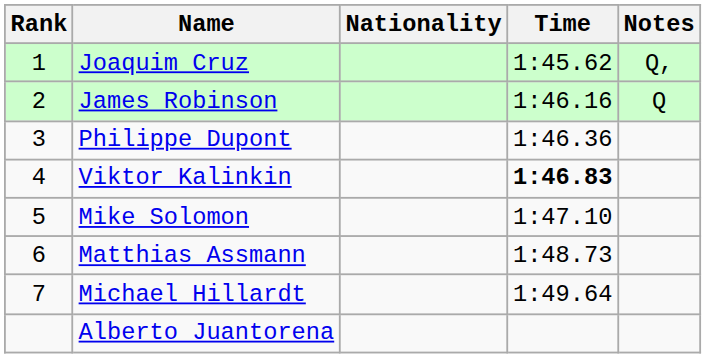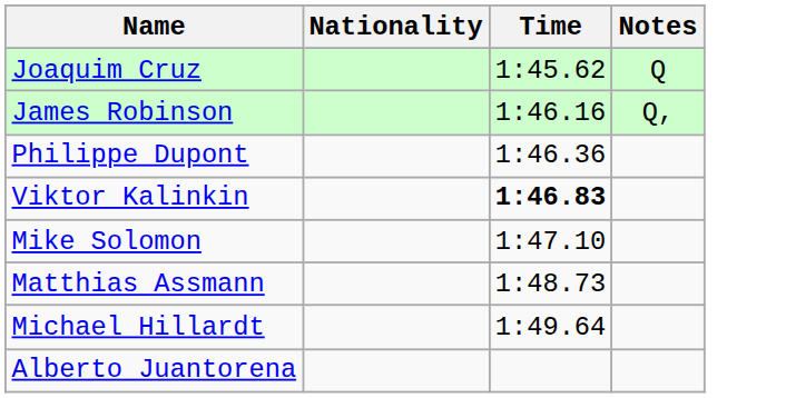- column: Rank | 1 | 2 | 3 | 4 | 5 | 6 | 7
Joaquim Cruz | Notes: Q, -> Q
James Robinson | Notes: Q -> Q,
